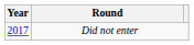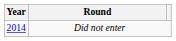Did not enter | Year: 2017 -> 2014
